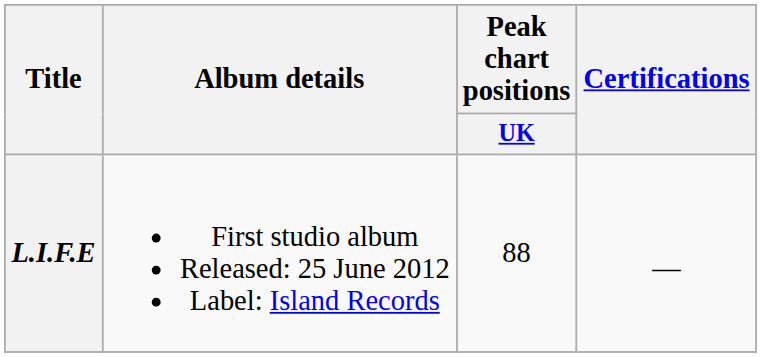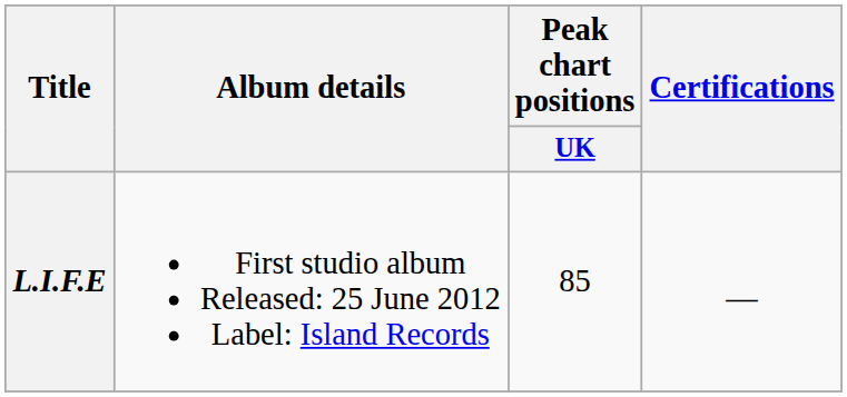L.I.F.E | Peak chart positions / UK: 88 -> 85
